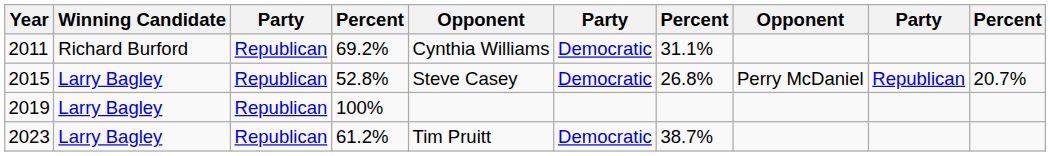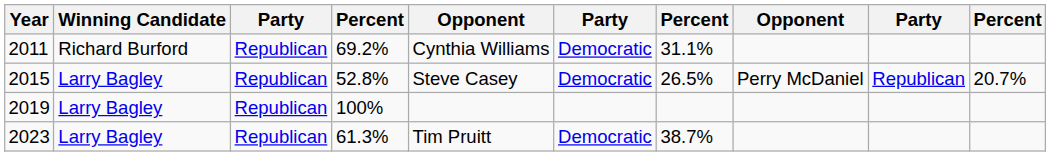2015 | column 7: 26.8% -> 26.5%
2023 | column 4: 61.2% -> 61.3%
